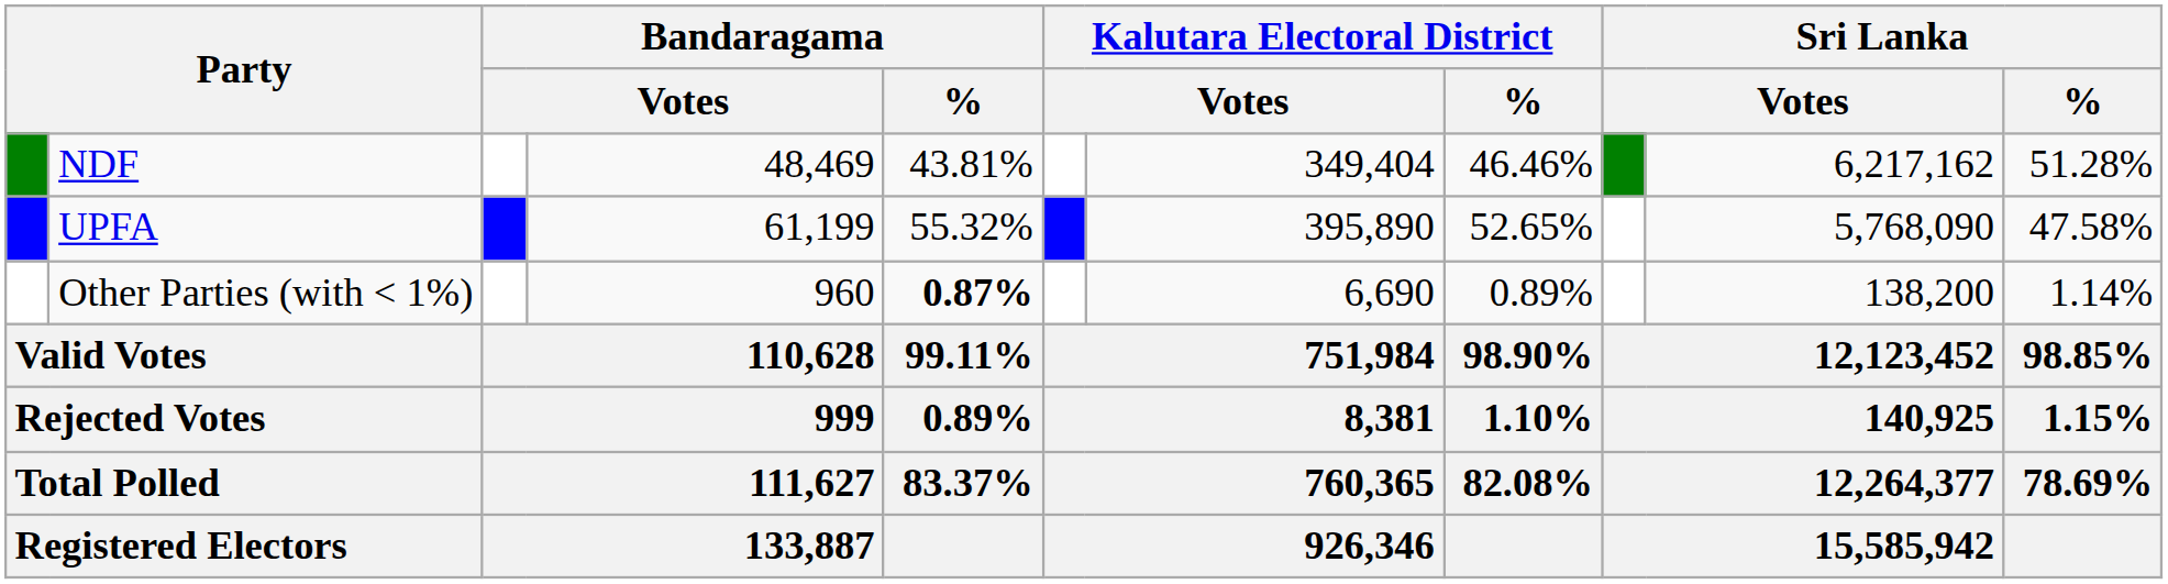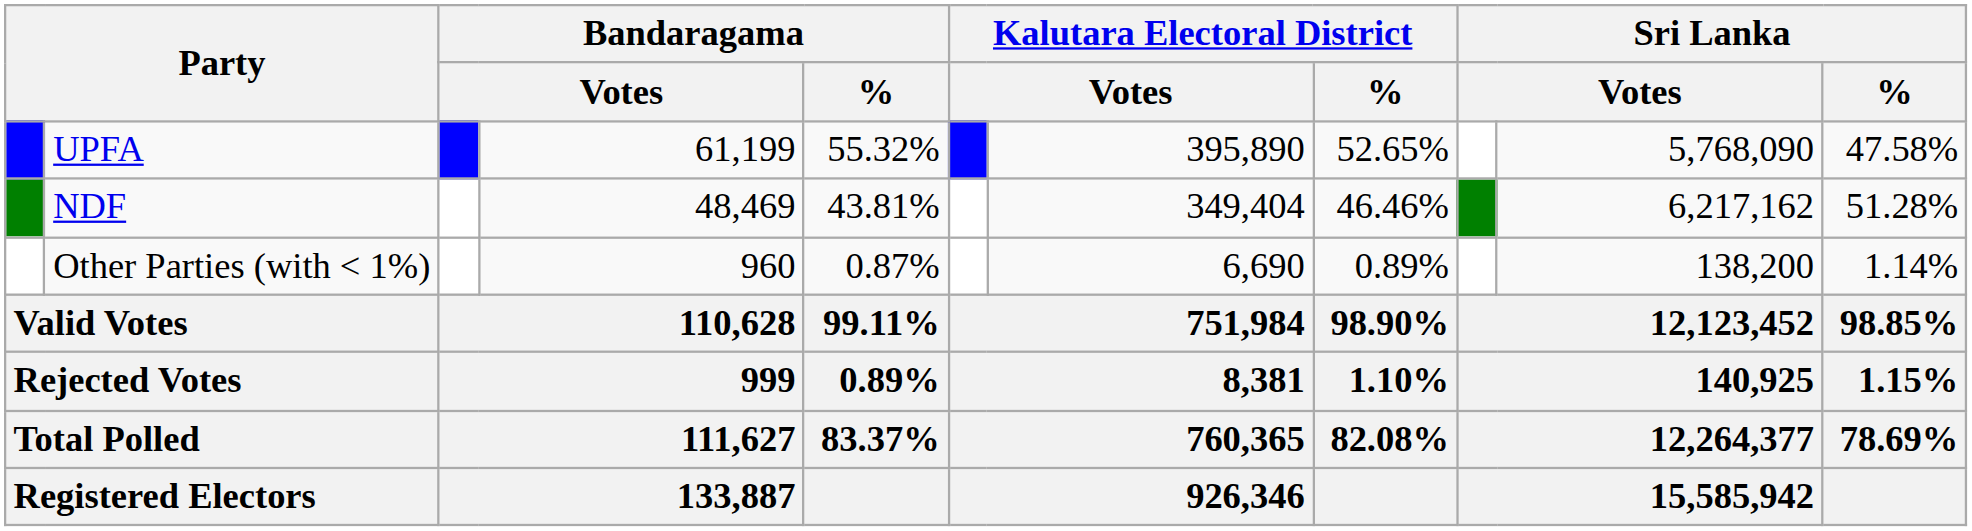rows swapped: UPFA <-> NDF
Other Parties (with < 1%) | Bandaragama / %: bold -> normal
